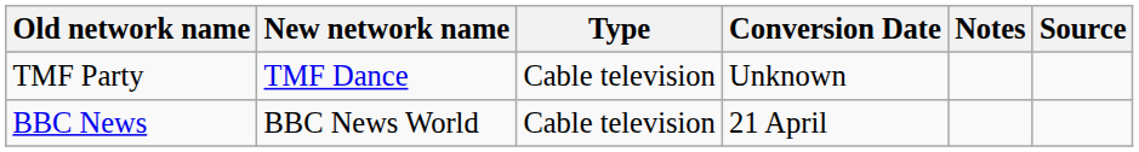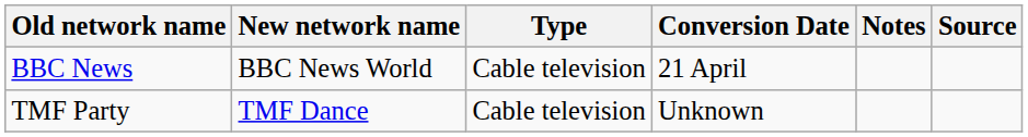rows swapped: TMF Party <-> BBC News
